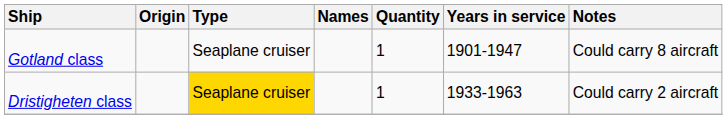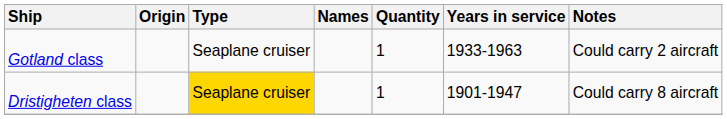Gotland class | Years in service: 1901-1947 -> 1933-1963
Gotland class | Notes: Could carry 8 aircraft -> Could carry 2 aircraft
Dristigheten class | Years in service: 1933-1963 -> 1901-1947
Dristigheten class | Notes: Could carry 2 aircraft -> Could carry 8 aircraft
